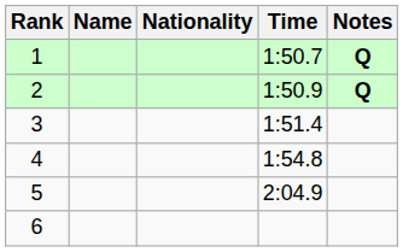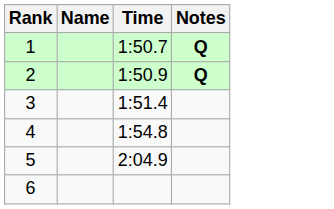- column: Nationality
